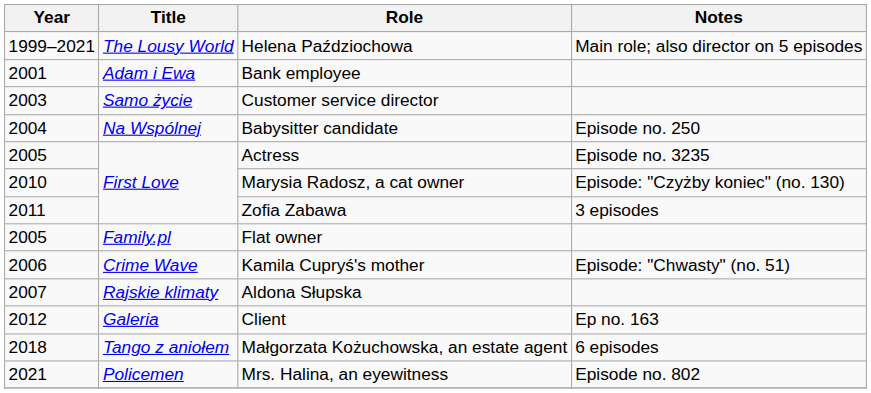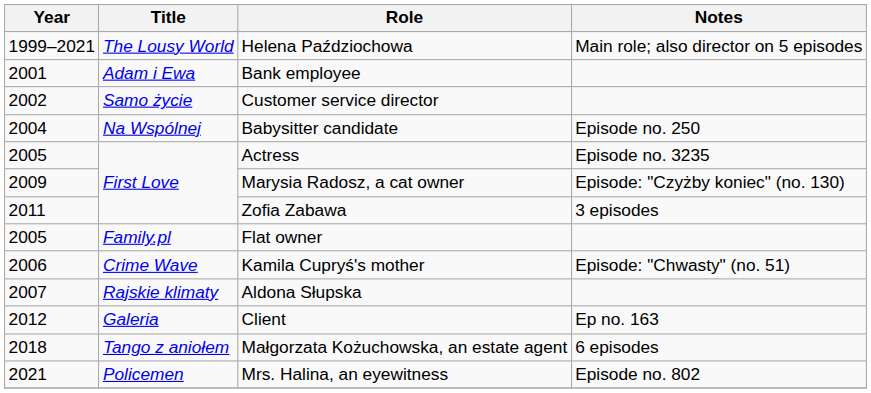Customer service director | Year: 2003 -> 2002
Marysia Radosz, a cat owner | Year: 2010 -> 2009
